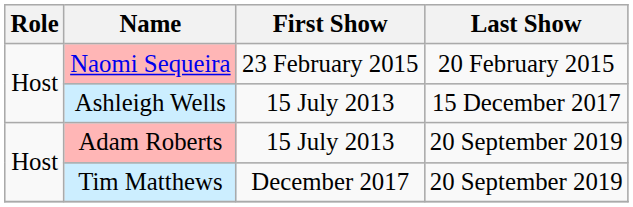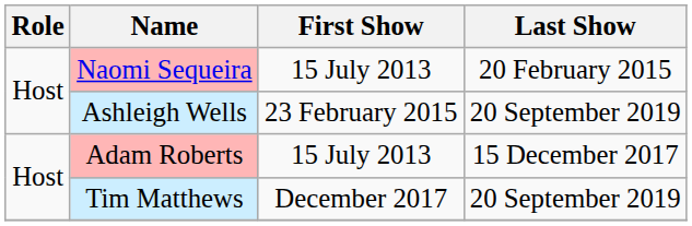Naomi Sequeira | First Show: 23 February 2015 -> 15 July 2013
Ashleigh Wells | First Show: 15 July 2013 -> 23 February 2015
Ashleigh Wells | Last Show: 15 December 2017 -> 20 September 2019
Adam Roberts | Last Show: 20 September 2019 -> 15 December 2017
